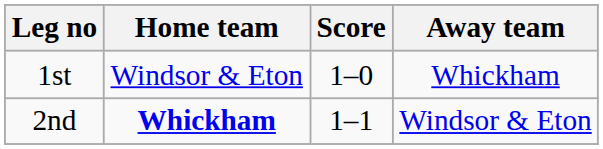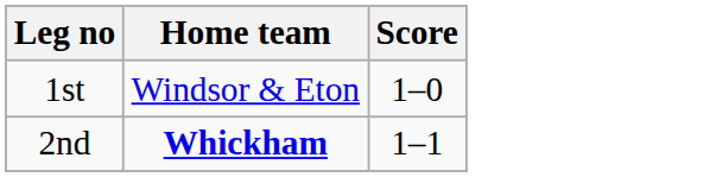- column: Away team | Whickham | Windsor & Eton
